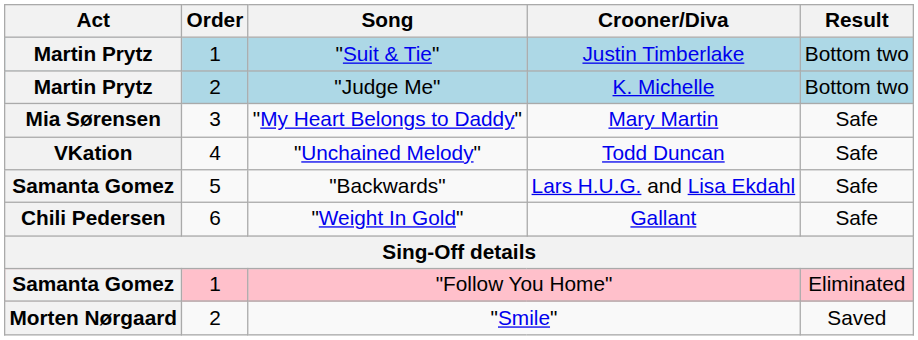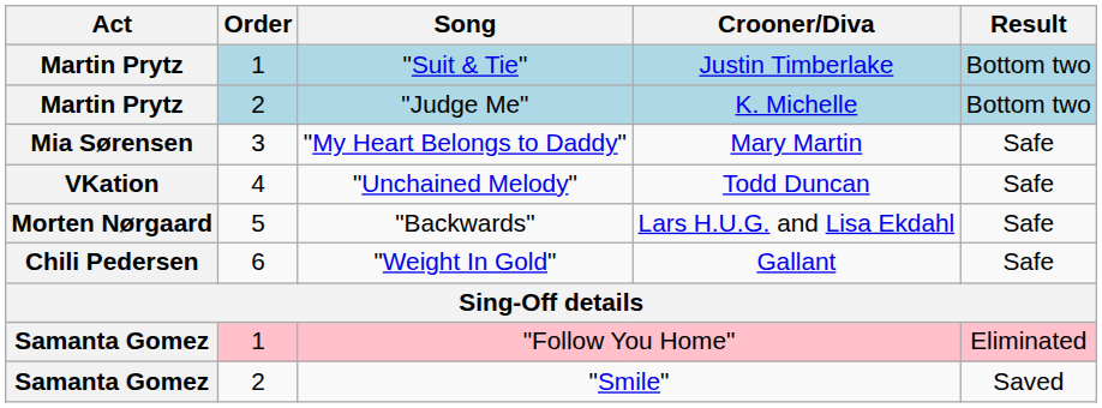"Backwards" | Act: Samanta Gomez -> Morten Nørgaard
"Smile" | Act: Morten Nørgaard -> Samanta Gomez
